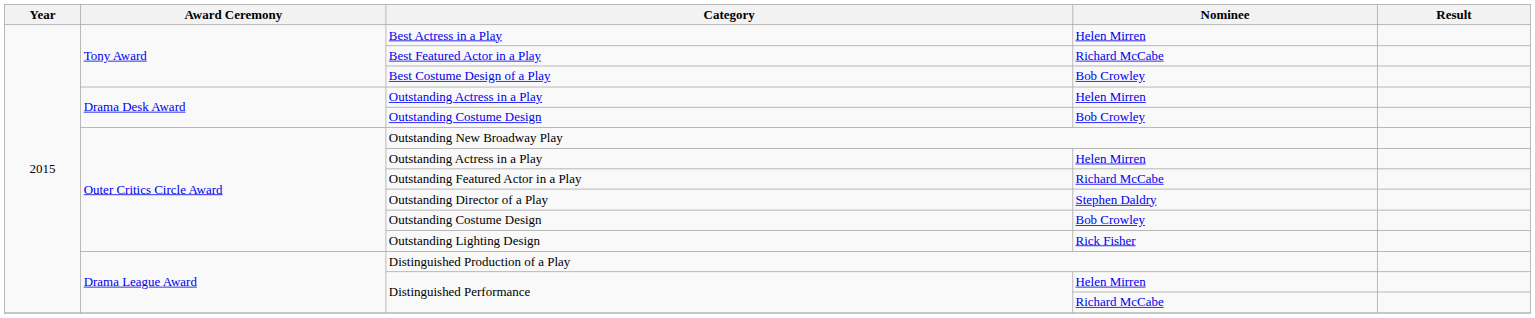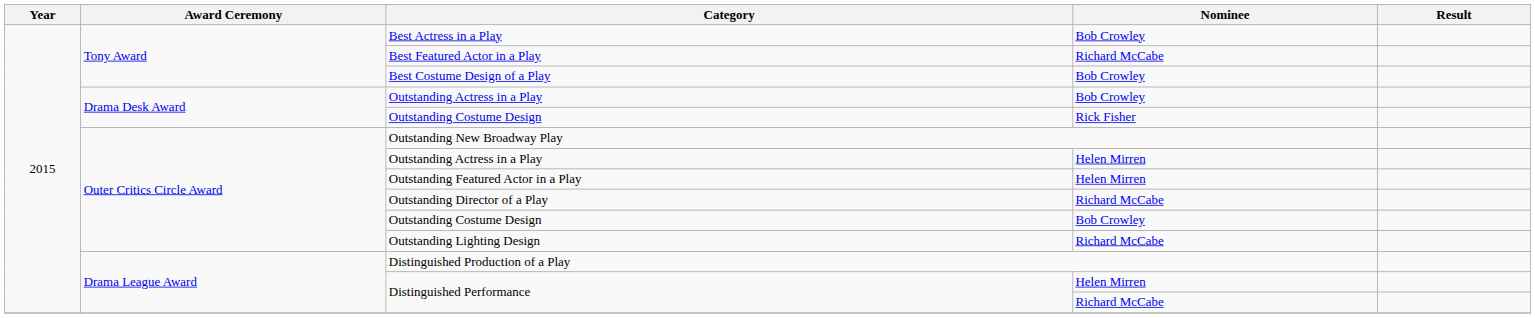Best Actress in a Play | Nominee: Helen Mirren -> Bob Crowley
Drama Desk Award / Outstanding Actress in a Play | Nominee: Helen Mirren -> Bob Crowley
Drama Desk Award / Outstanding Costume Design | Nominee: Bob Crowley -> Rick Fisher
Outstanding Featured Actor in a Play | Nominee: Richard McCabe -> Helen Mirren
Outstanding Director of a Play | Nominee: Stephen Daldry -> Richard McCabe
Outstanding Lighting Design | Nominee: Rick Fisher -> Richard McCabe
